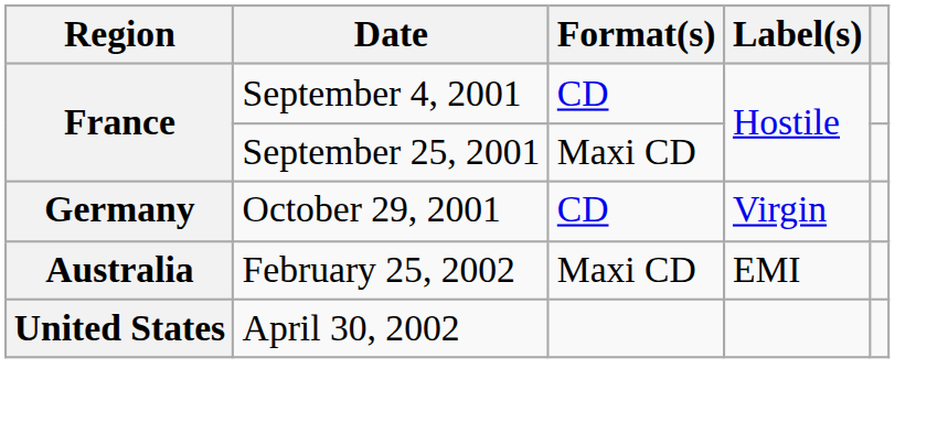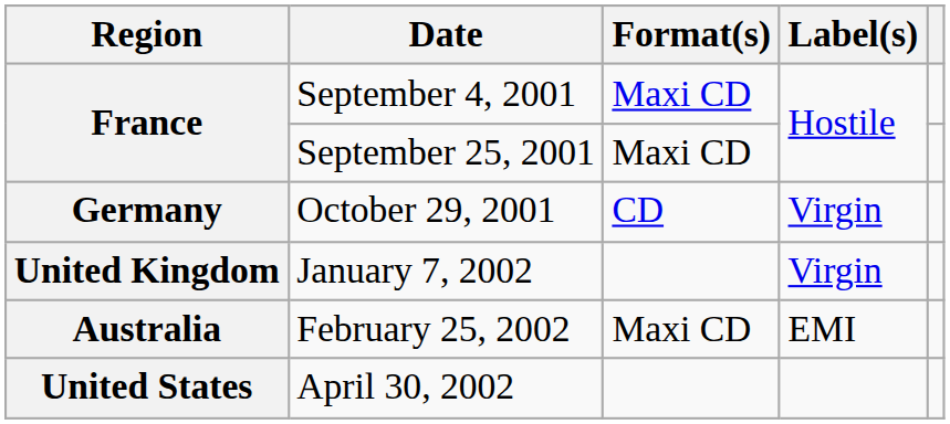September 4, 2001 | Format(s): CD -> Maxi CD
+ row: United Kingdom | January 7, 2002 | Virgin
